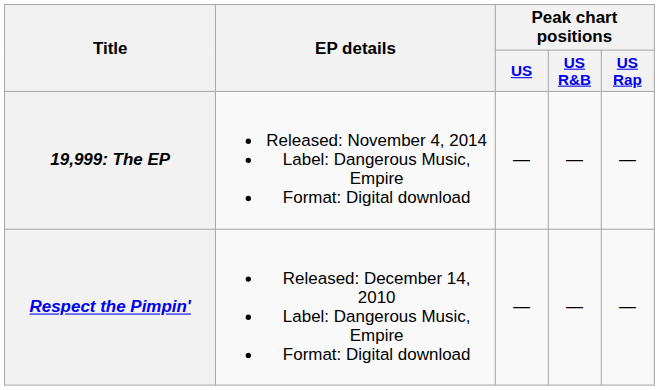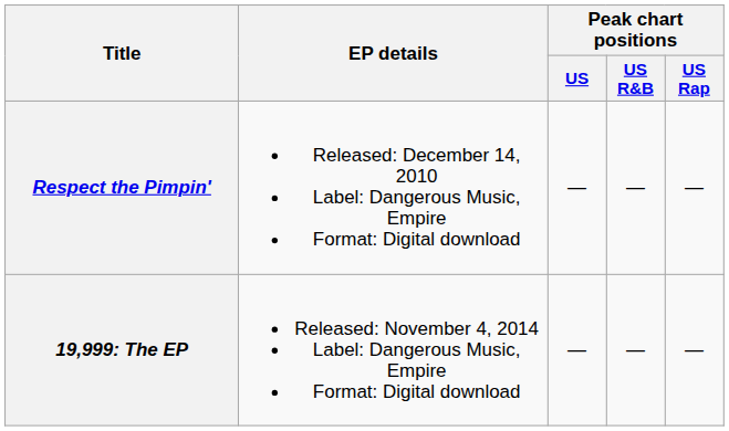rows swapped: Respect the Pimpin' <-> 19,999: The EP
